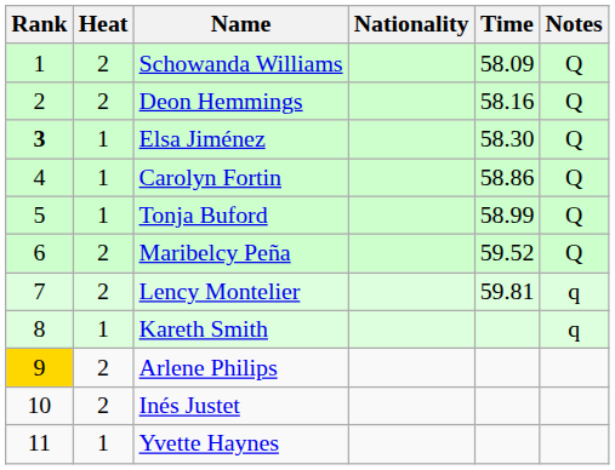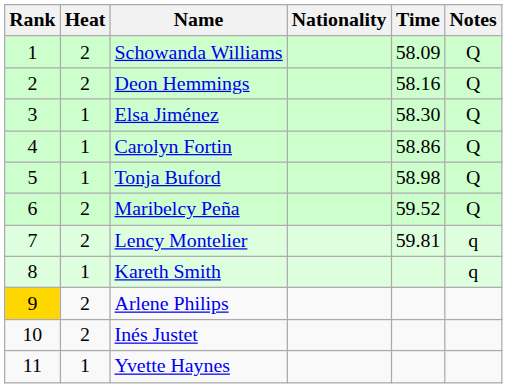Elsa Jiménez | Rank: bold -> normal
Tonja Buford | Time: 58.99 -> 58.98
